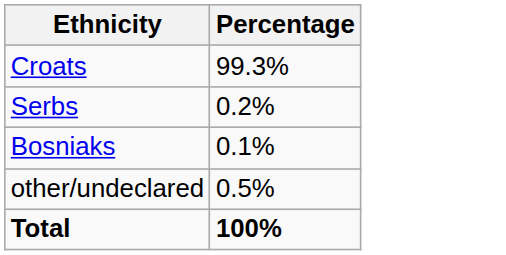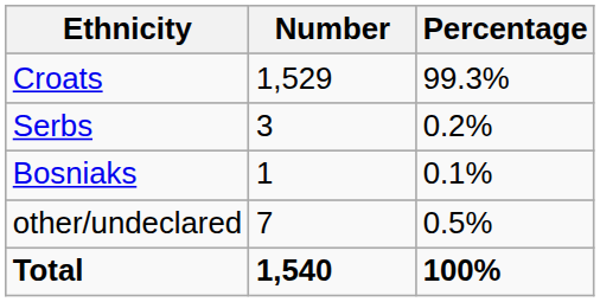+ column: Number | 1,529 | 3 | 1 | 7 | 1,540
